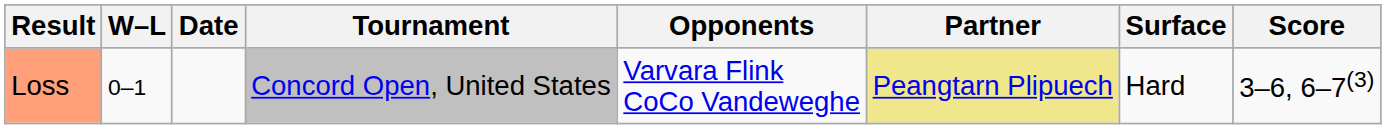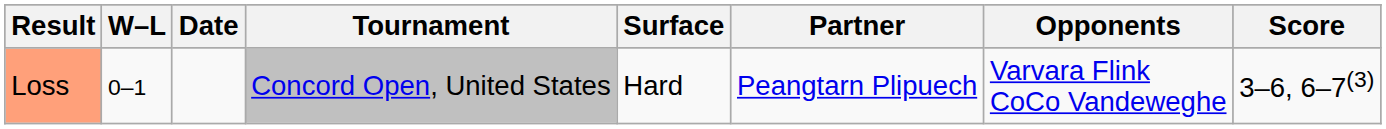columns swapped: Surface <-> Opponents
Loss | Partner: khaki background -> no background
